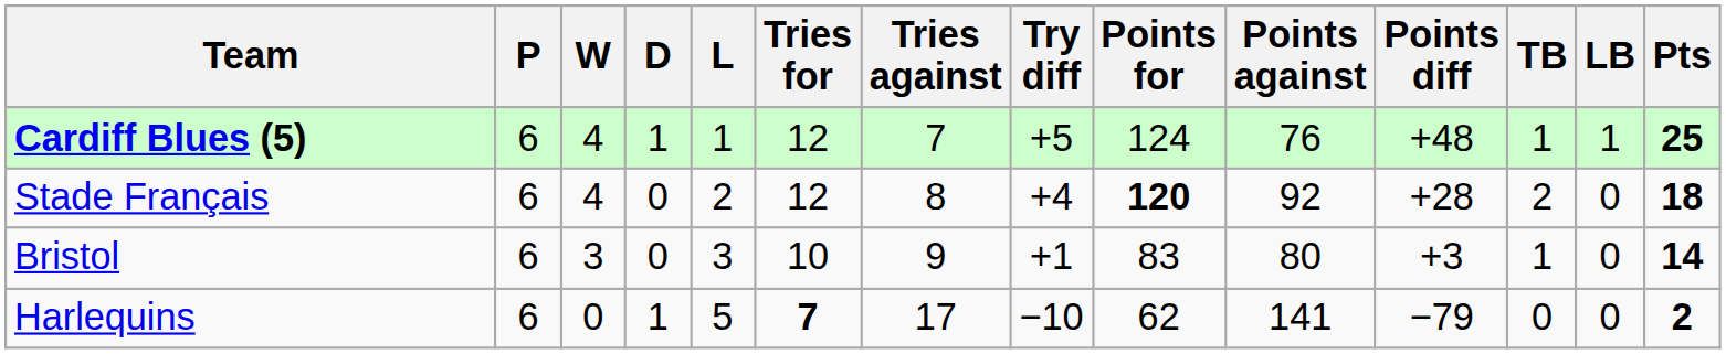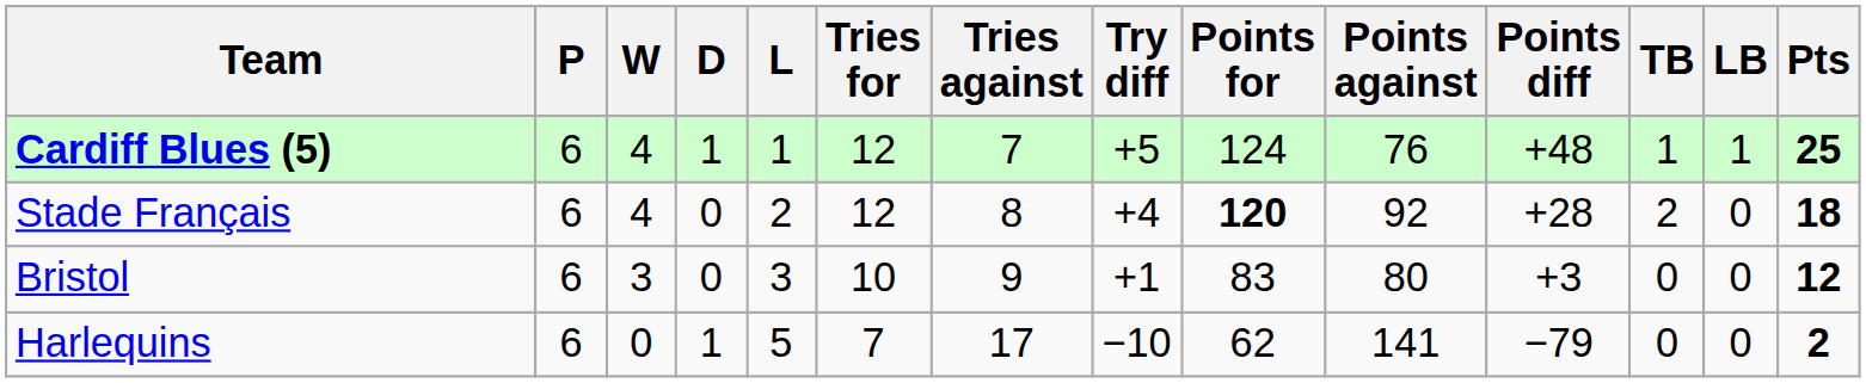Bristol | TB: 1 -> 0
Bristol | Pts: 14 -> 12
Harlequins | Tries for: bold -> normal
